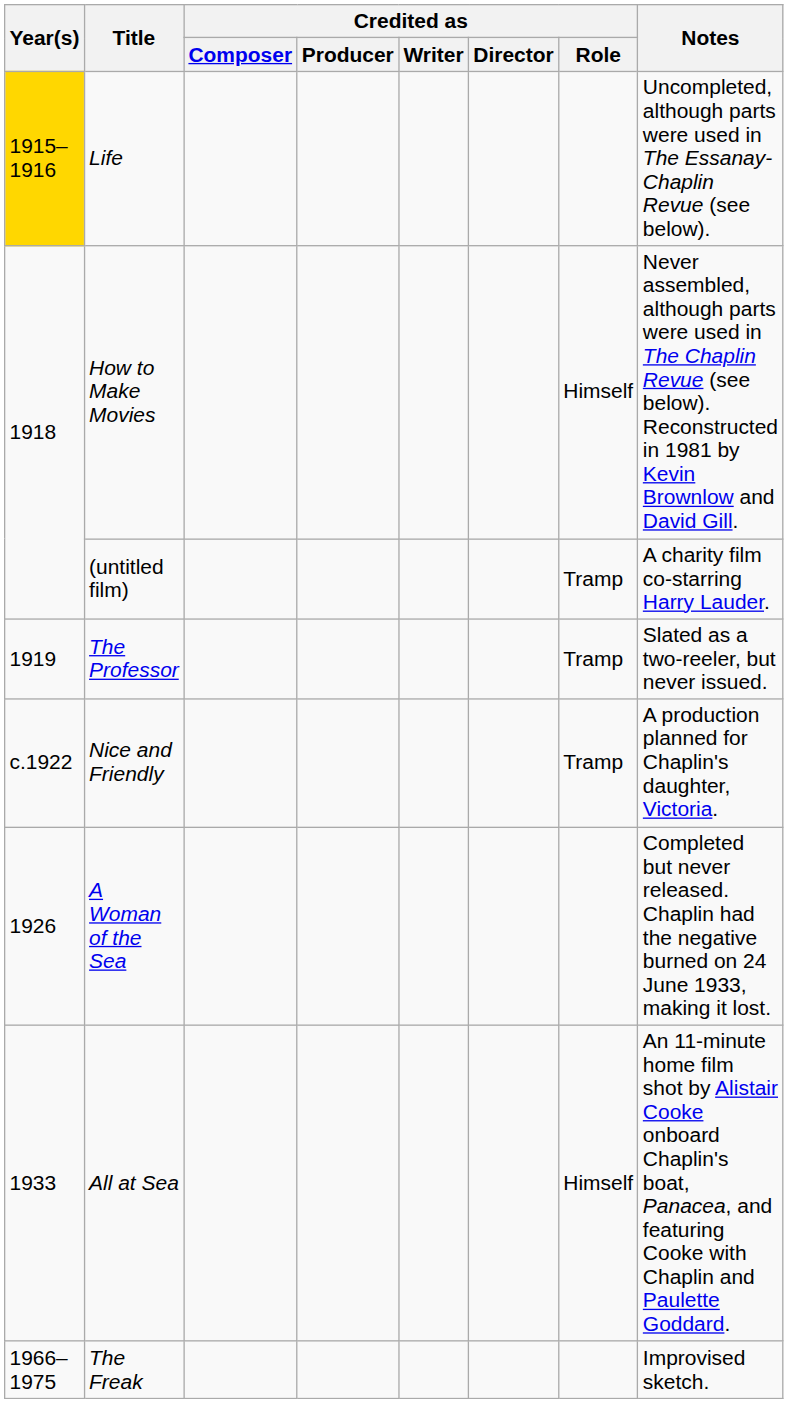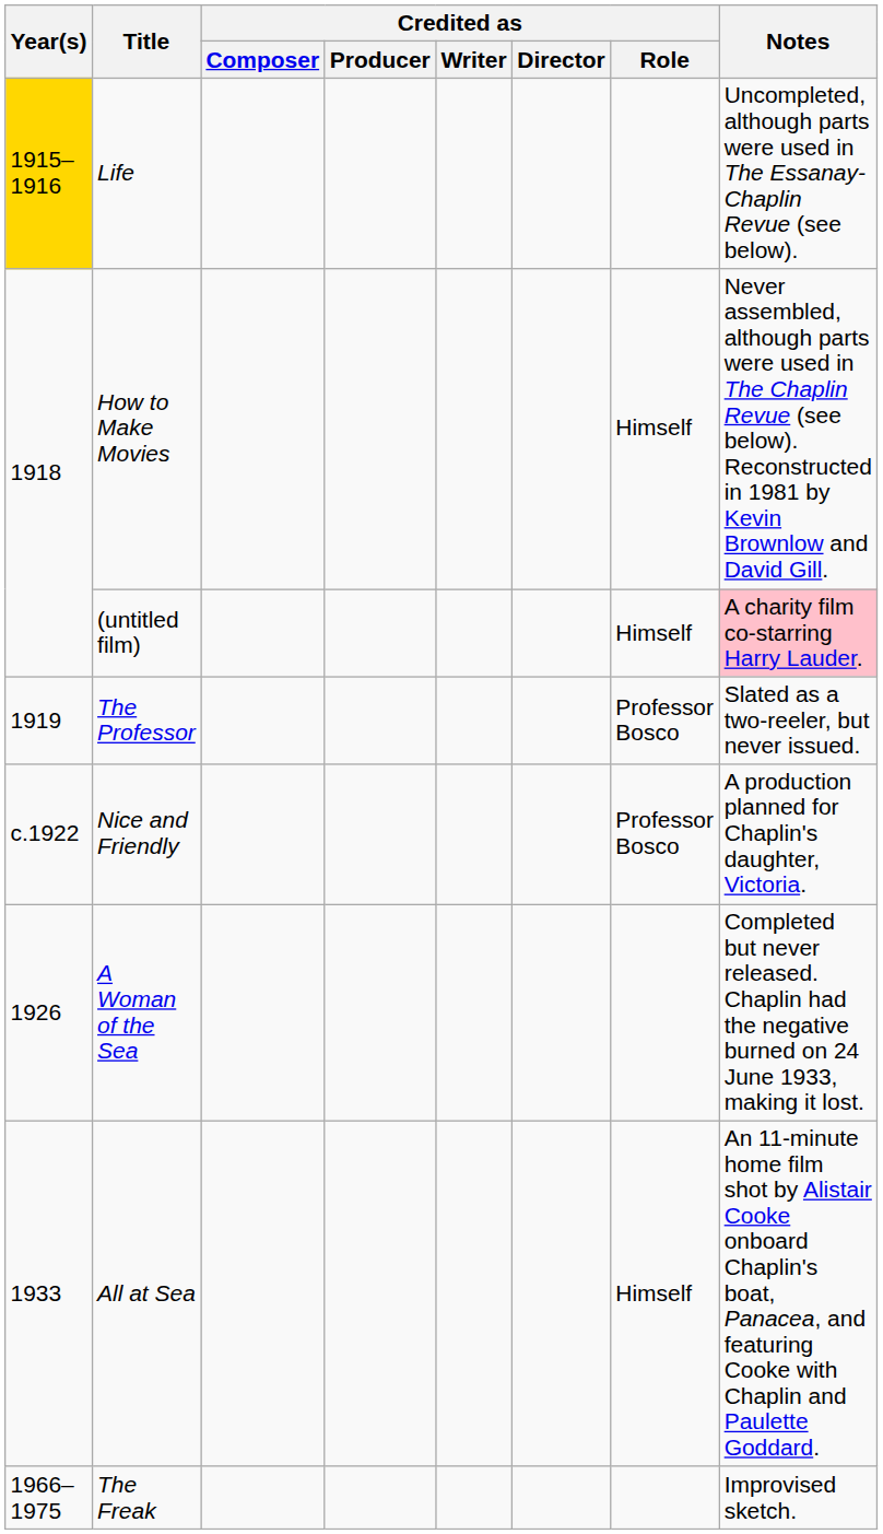(untitled film) | Credited as / Role: Tramp -> Himself
(untitled film) | Notes: no background -> pink background
The Professor | Credited as / Role: Tramp -> Professor Bosco
Nice and Friendly | Credited as / Role: Tramp -> Professor Bosco
